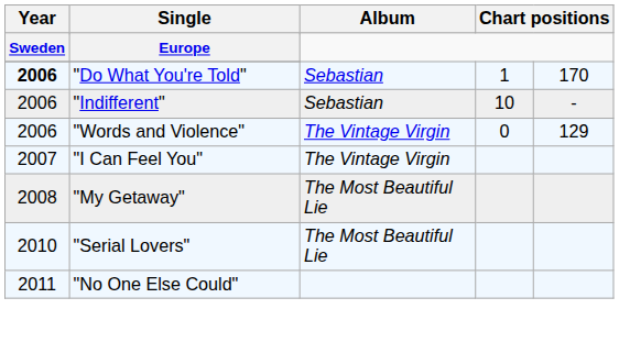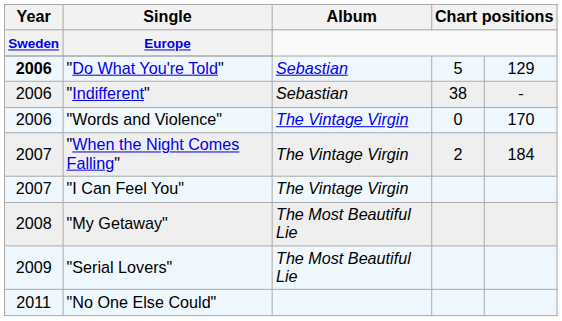"Do What You're Told" | column 4: 1 -> 5
"Do What You're Told" | column 5: 170 -> 129
"Indifferent" | column 4: 10 -> 38
"Words and Violence" | column 5: 129 -> 170
+ row: 2007 | "When the Night Comes Falling" | The Vintage Virgin | 2 | 184
"Serial Lovers" | Year: 2010 -> 2009
